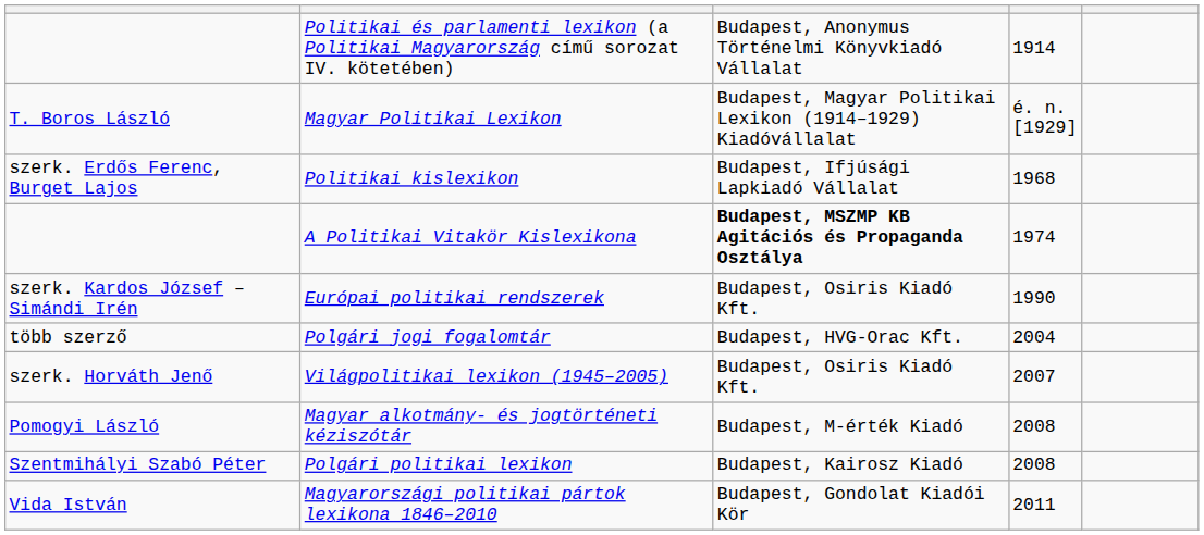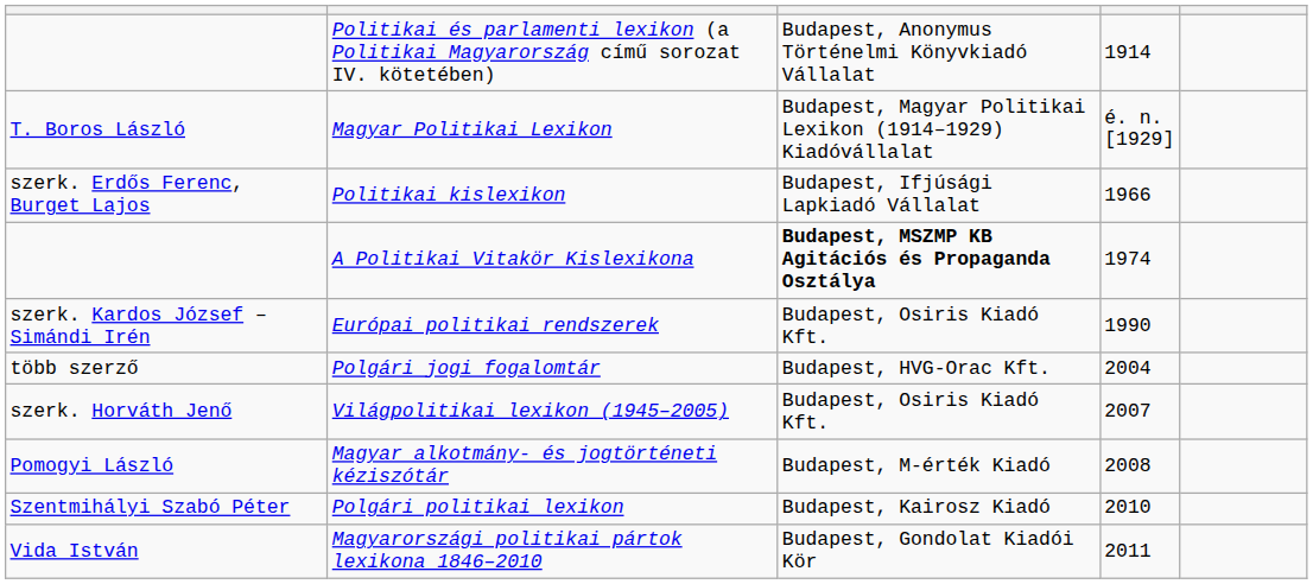Politikai kislexikon | column 4: 1968 -> 1966
Polgári politikai lexikon | column 4: 2008 -> 2010
